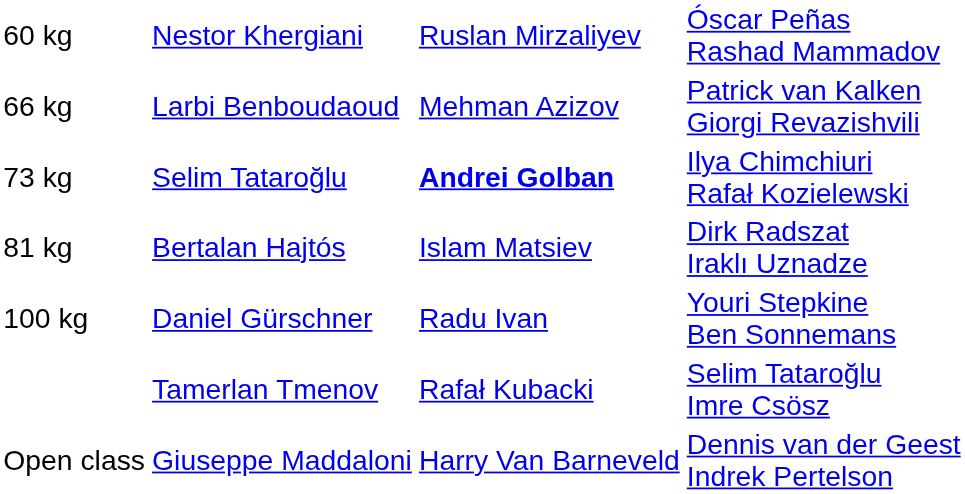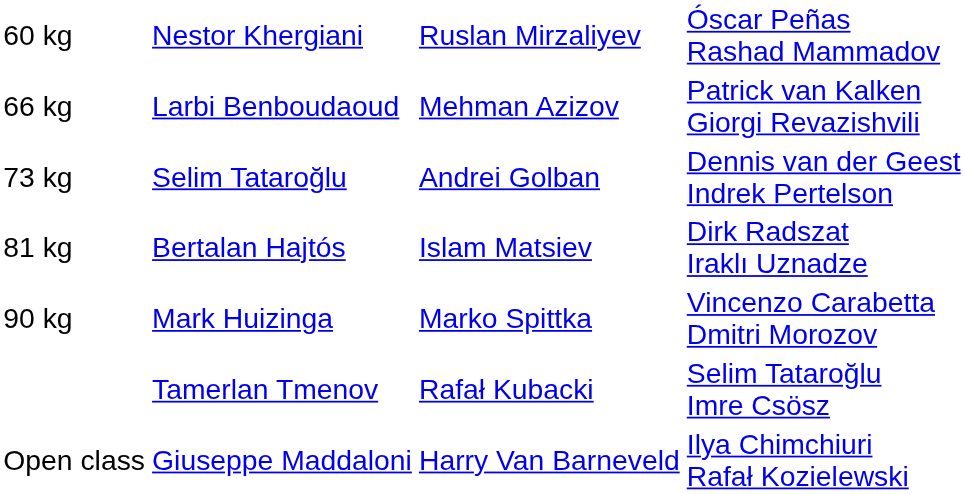73 kg | column 3: bold -> normal
73 kg | column 4: Ilya Chimchiuri Rafał Kozielewski -> Dennis van der Geest Indrek Pertelson
+ row: 90 kg | Mark Huizinga | Marko Spittka | Vincenzo Carabetta Dmitri Morozov
- row: 100 kg | Daniel Gürschner | Radu Ivan | Youri Stepkine Ben Sonnemans
Open class | column 4: Dennis van der Geest Indrek Pertelson -> Ilya Chimchiuri Rafał Kozielewski
